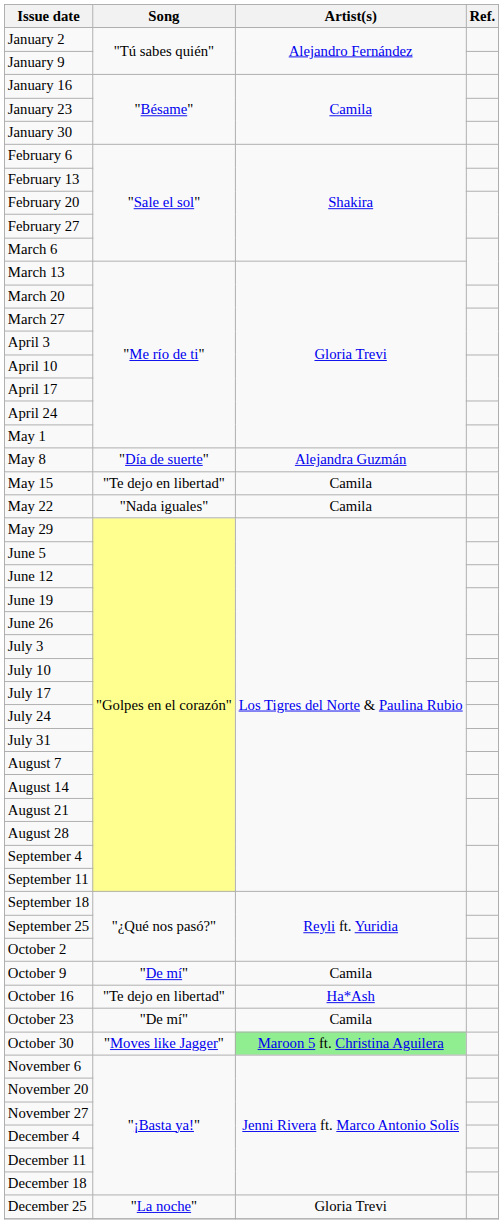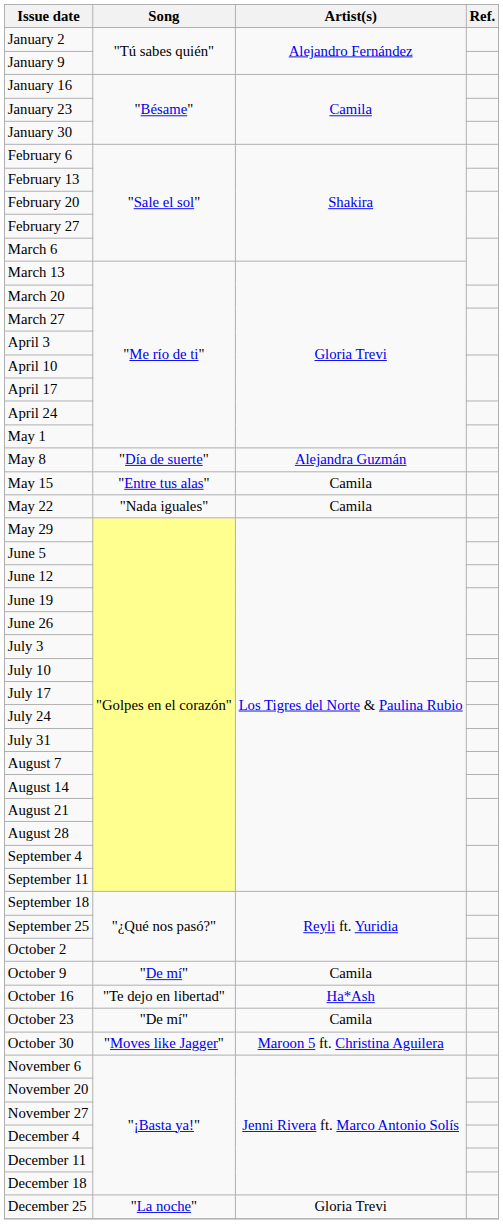May 15 | Song: "Te dejo en libertad" -> "Entre tus alas"
October 30 | Artist(s): lightgreen background -> no background
